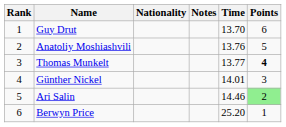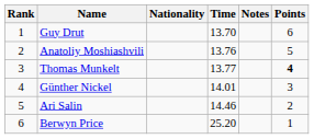columns swapped: Time <-> Notes
Ari Salin | Points: lightgreen background -> no background
